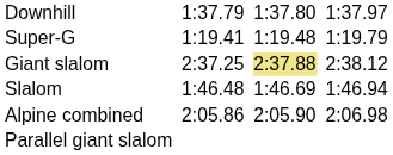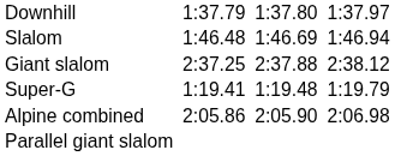rows swapped: Super-G <-> Slalom
Giant slalom | column 5: khaki background -> no background
